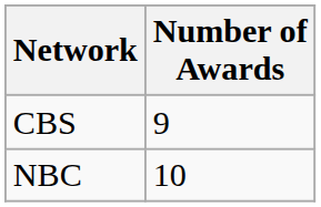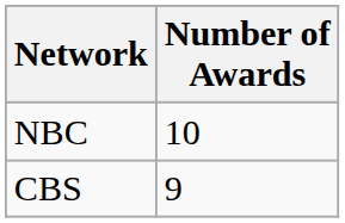rows swapped: NBC <-> CBS
